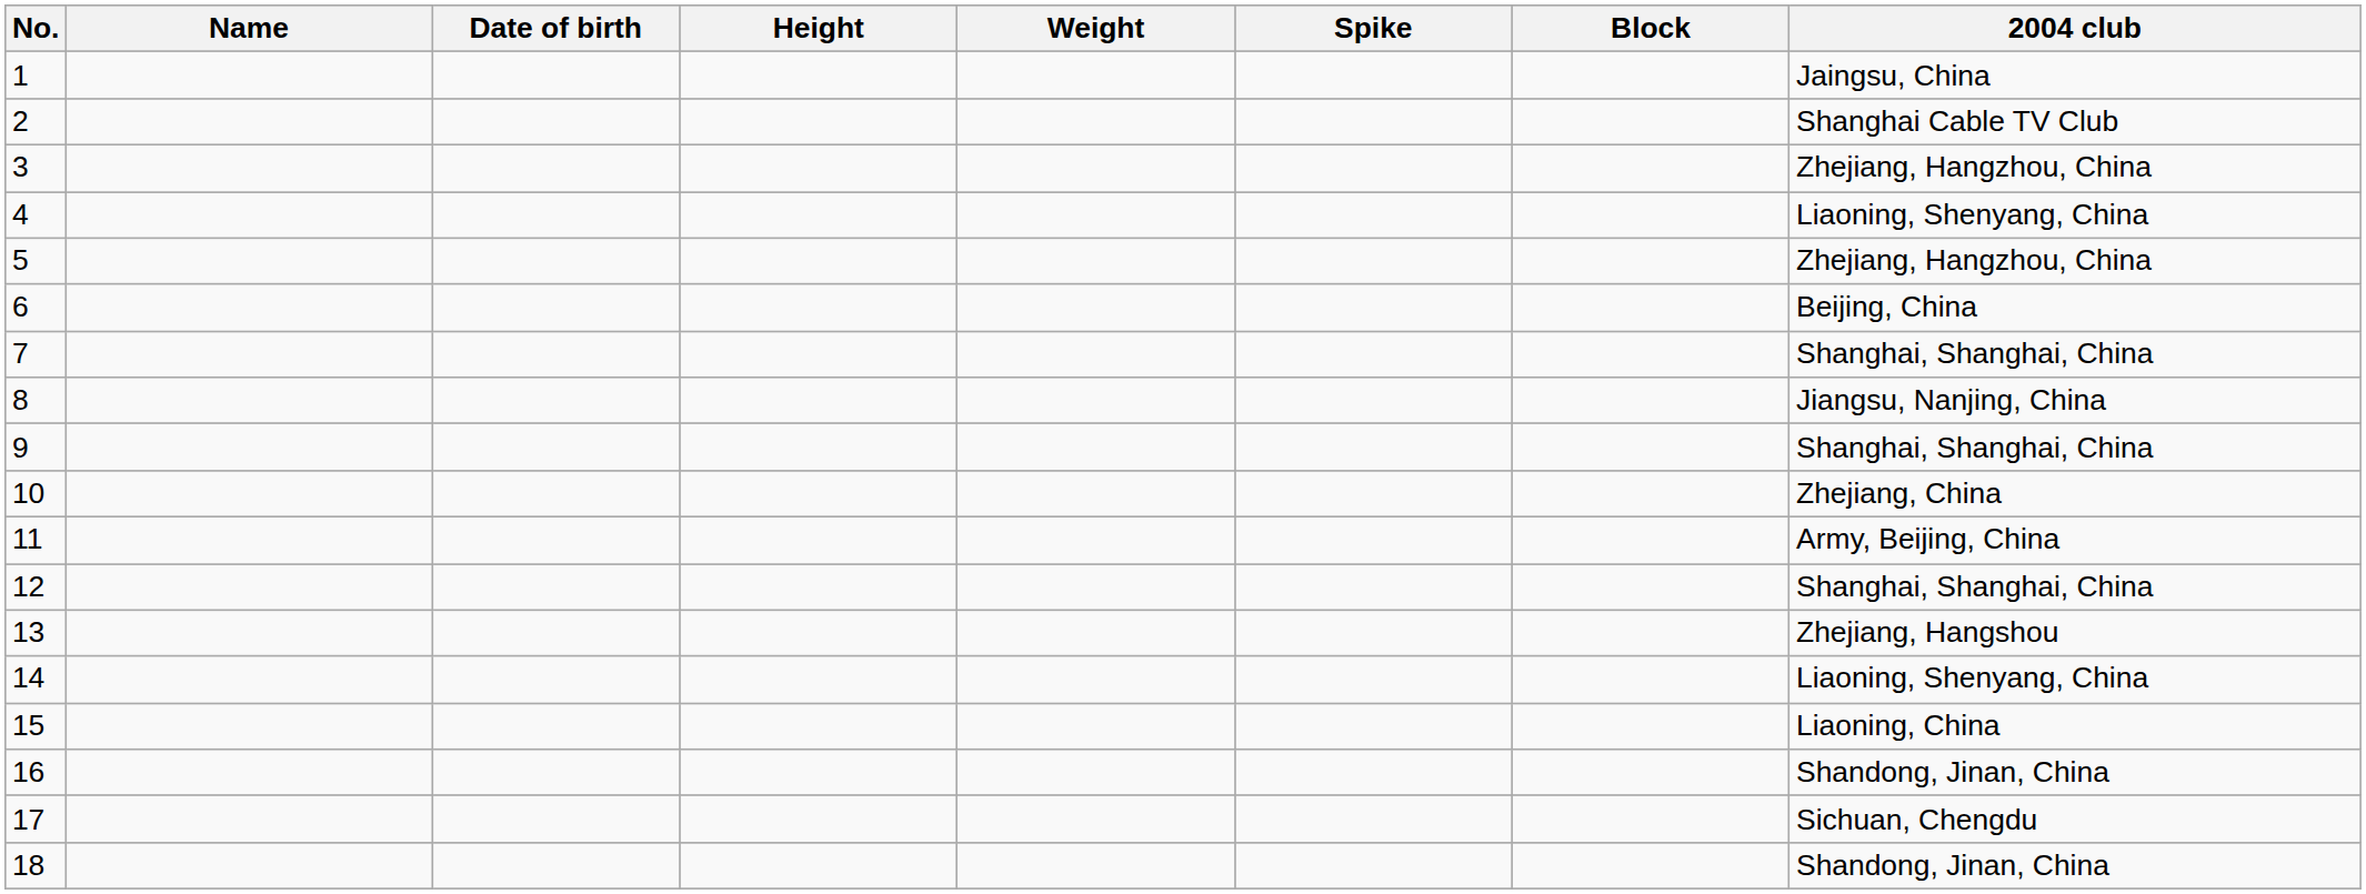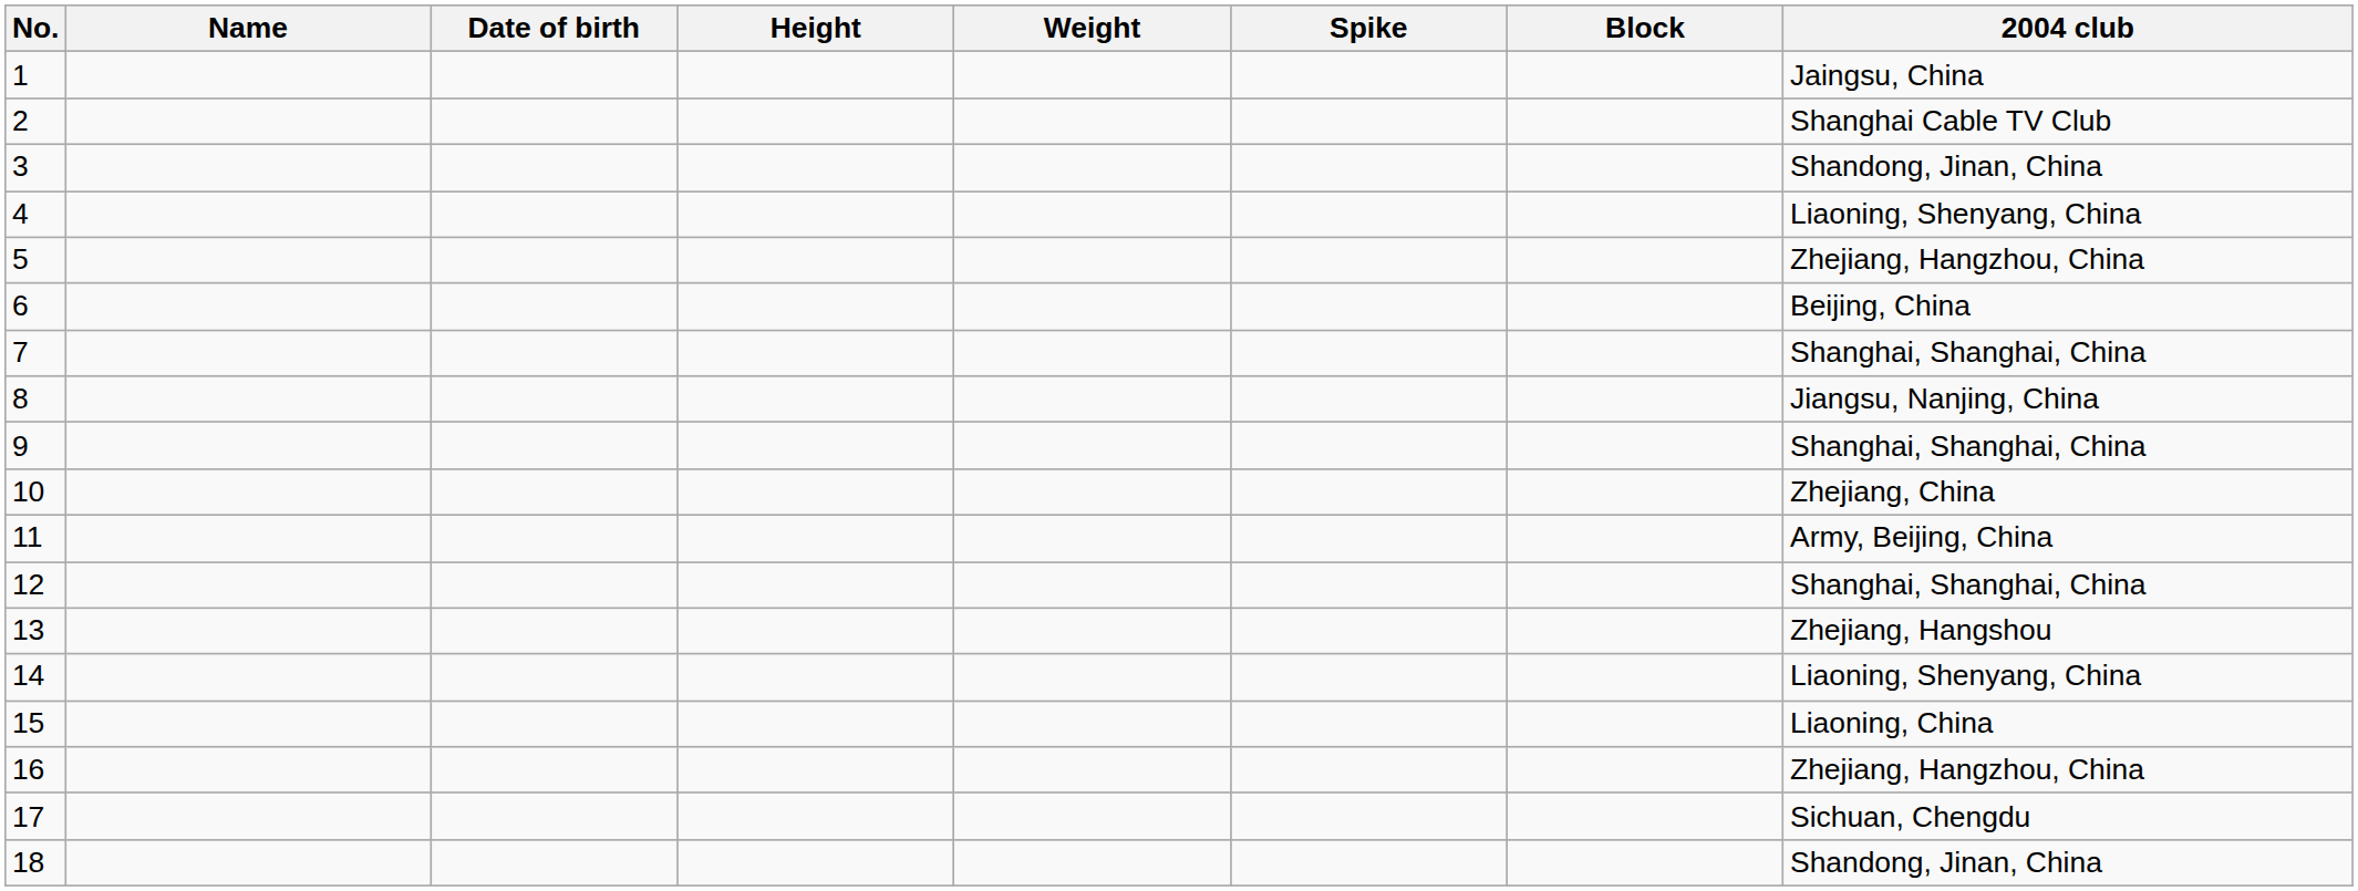3 | 2004 club: Zhejiang, Hangzhou, China -> Shandong, Jinan, China
16 | 2004 club: Shandong, Jinan, China -> Zhejiang, Hangzhou, China
